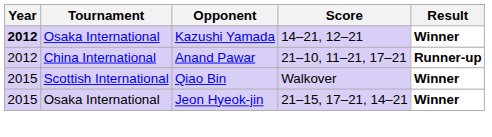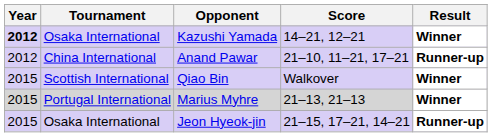+ row: 2015 | Portugal International | Marius Myhre | 21–13, 21–13 | Winner
Jeon Hyeok-jin | Result: Winner -> Runner-up
